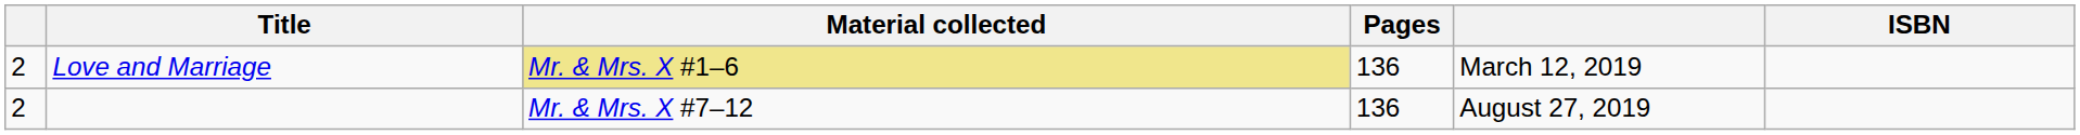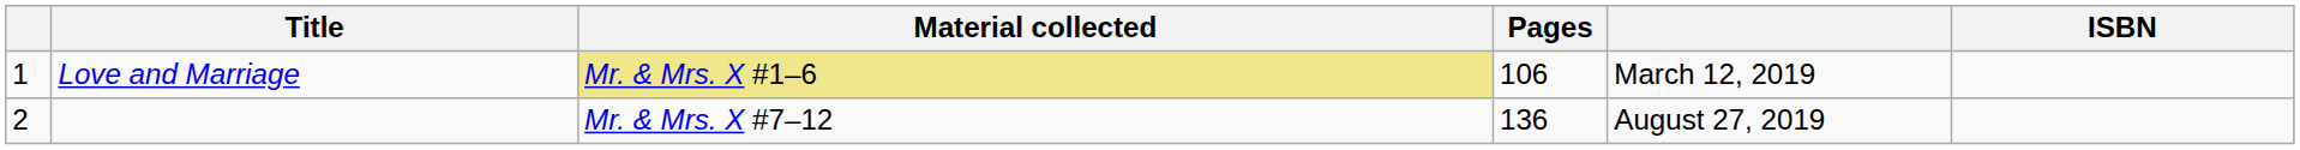Love and Marriage | column 1: 2 -> 1
Love and Marriage | Pages: 136 -> 106
